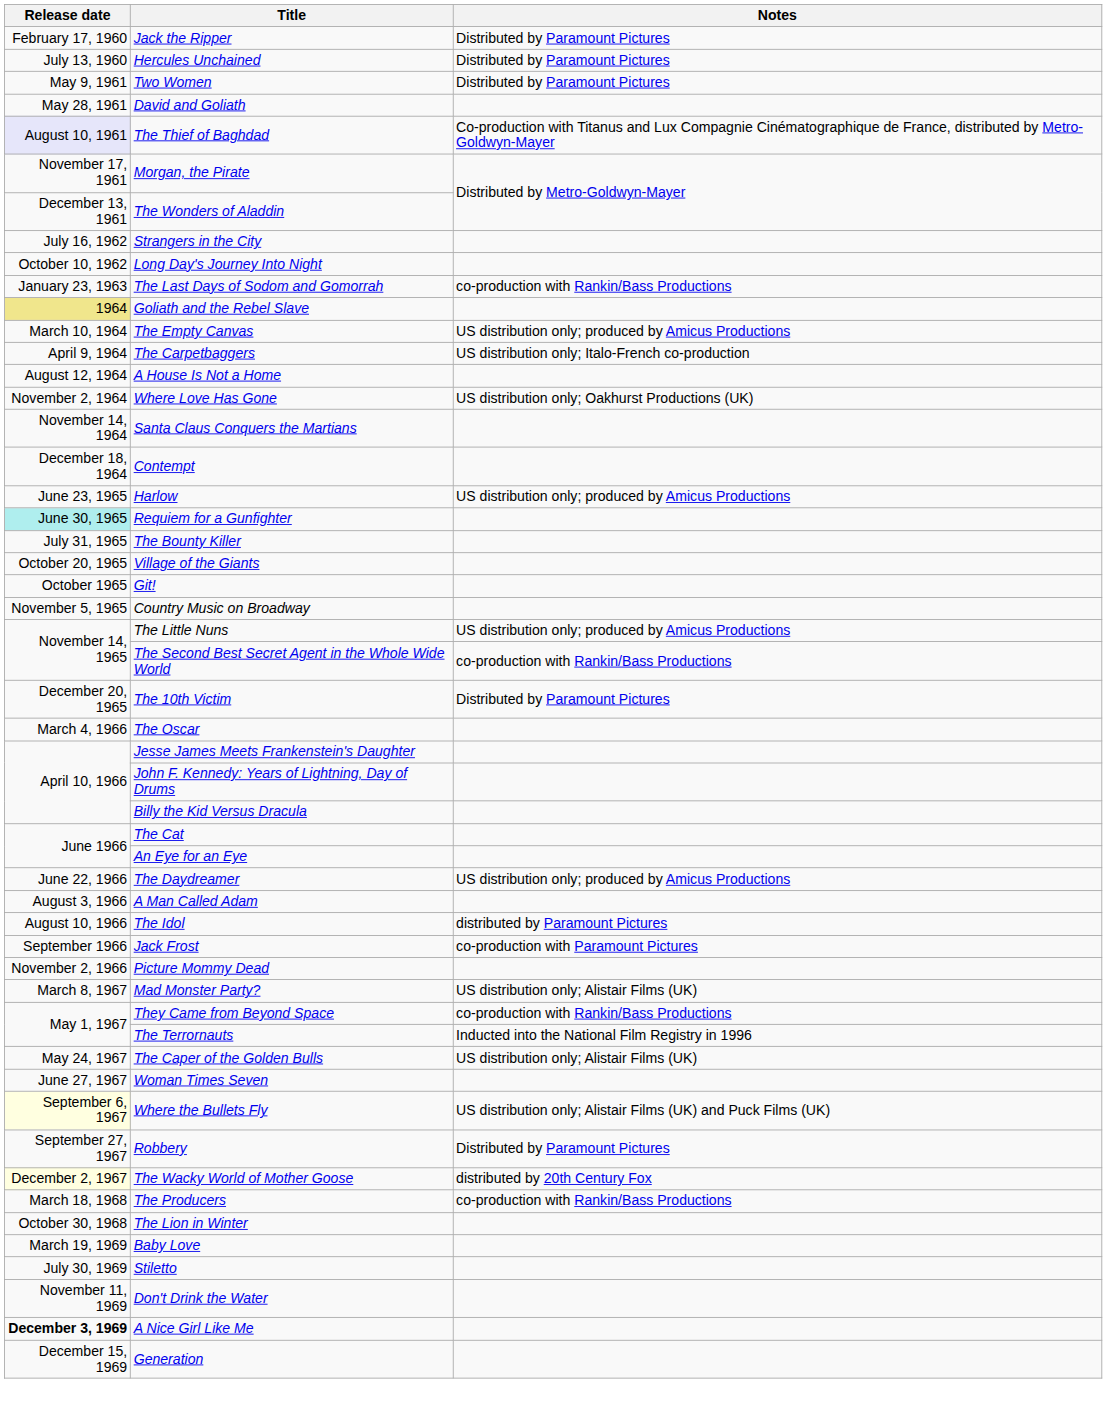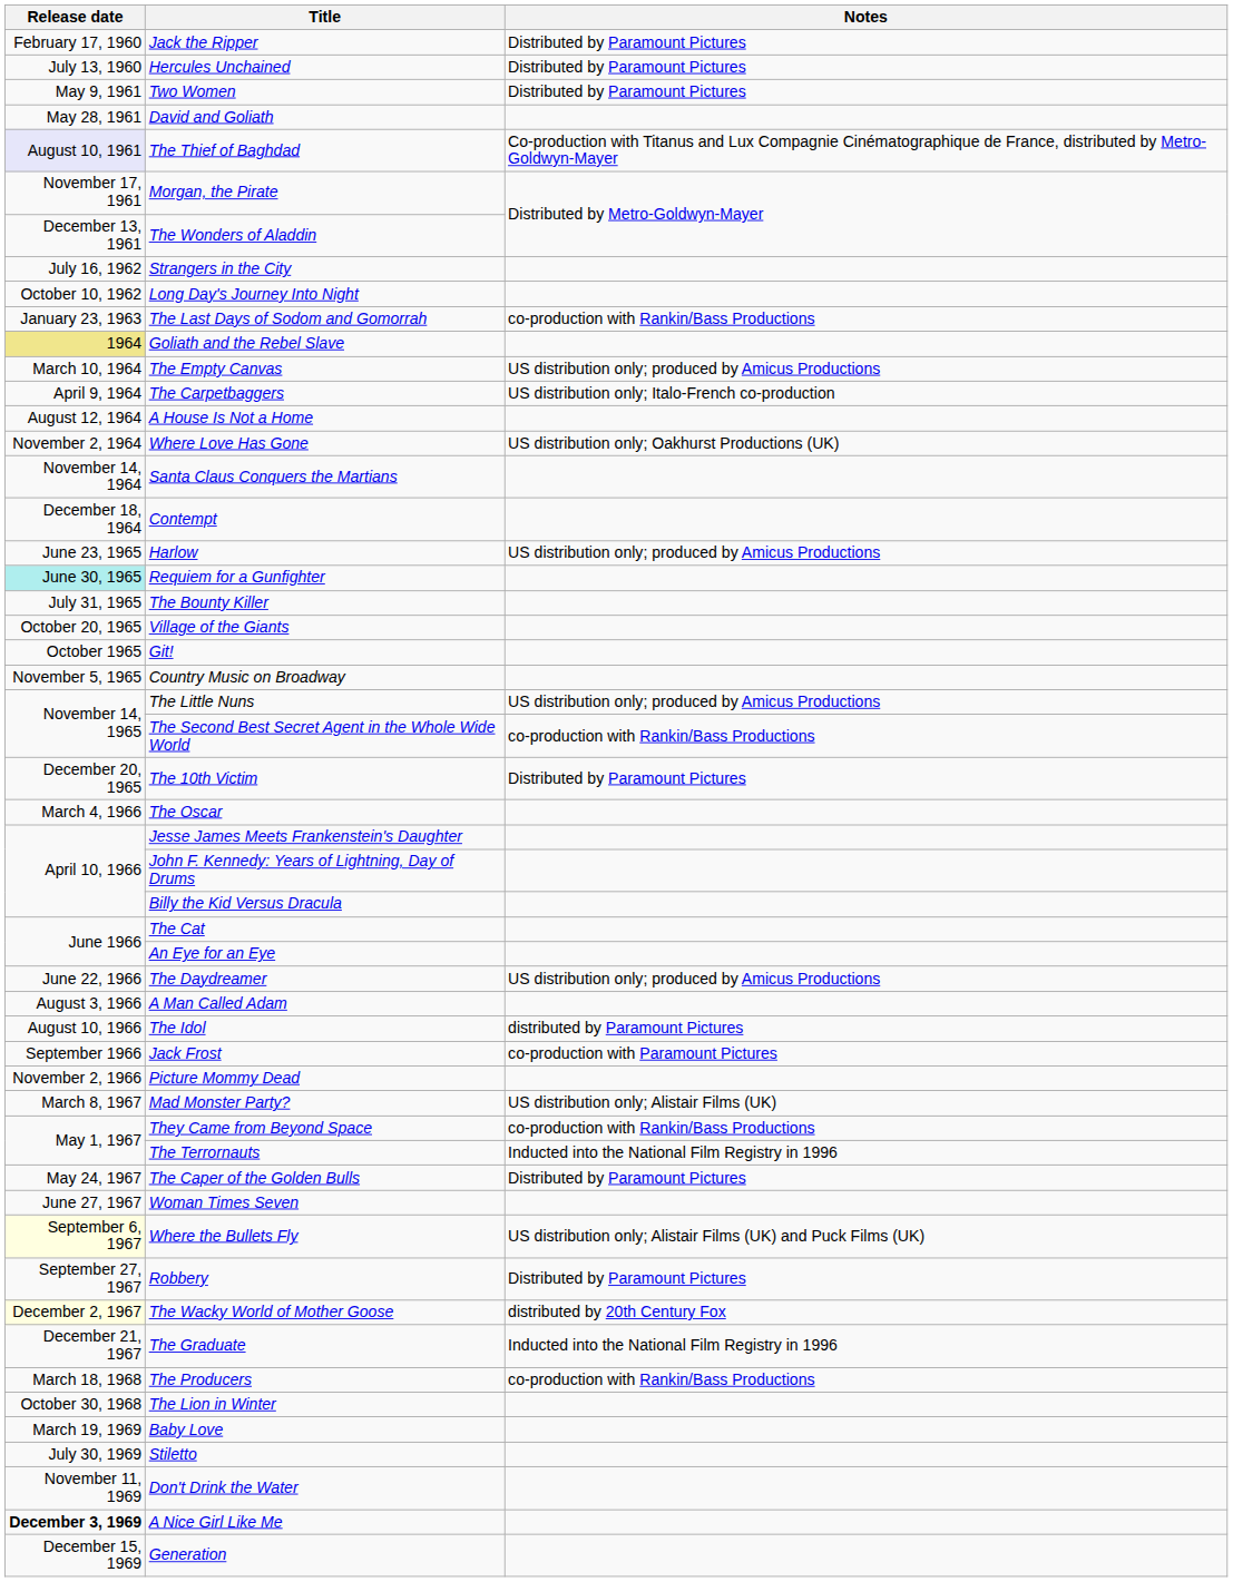The Caper of the Golden Bulls | Notes: US distribution only; Alistair Films (UK) -> Distributed by Paramount Pictures
+ row: December 21, 1967 | The Graduate | Inducted into the National Film Registry in 1996
